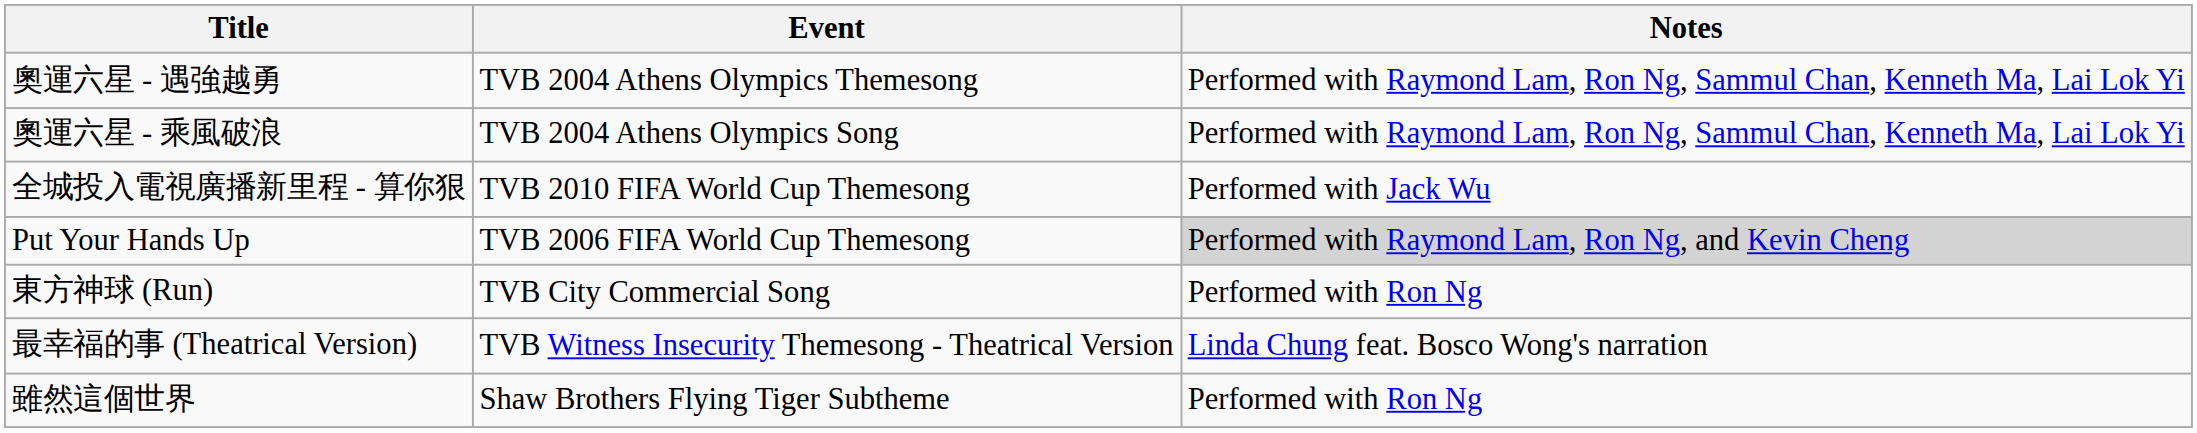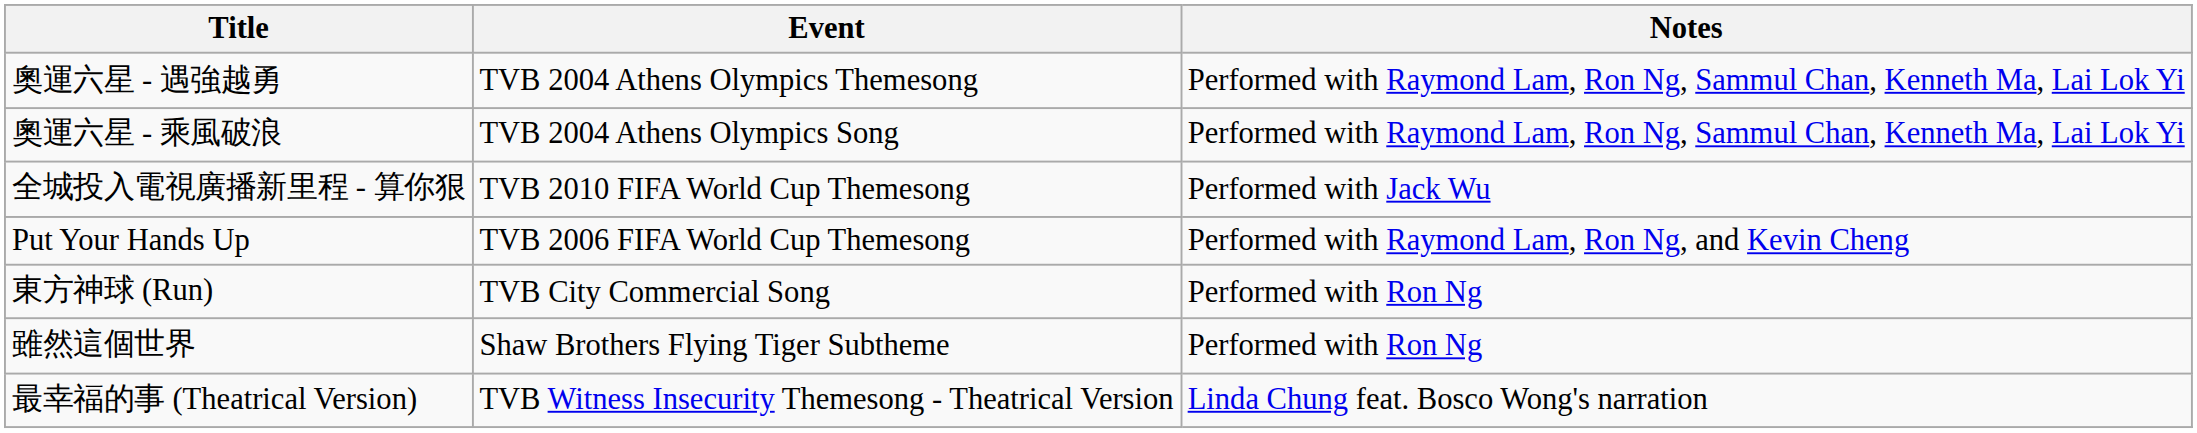Put Your Hands Up | Notes: lightgrey background -> no background
rows swapped: 最幸福的事 (Theatrical Version) <-> 雖然這個世界
